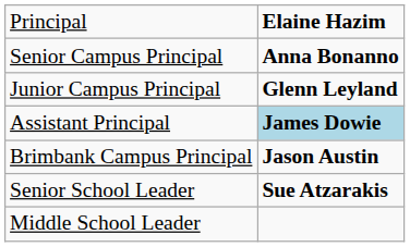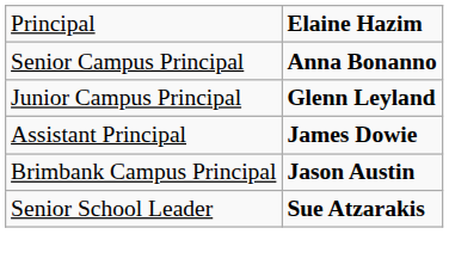Assistant Principal | column 2: lightblue background -> no background
- row: Middle School Leader
